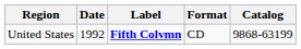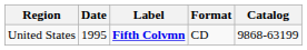United States | Date: 1992 -> 1995
